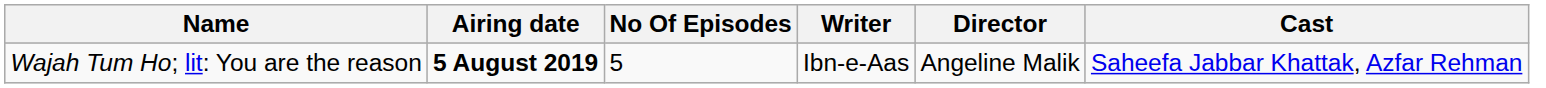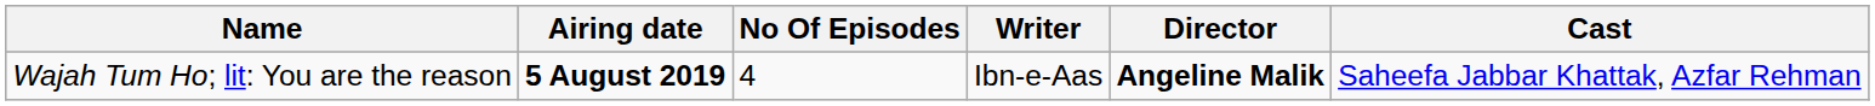Wajah Tum Ho; lit: You are the reason | No Of Episodes: 5 -> 4
Wajah Tum Ho; lit: You are the reason | Director: normal -> bold
